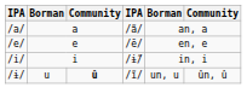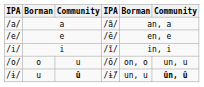/i/ | column 4: /ɨ̃/ -> /ĩ/
+ row: /o/ | o | u | /õ/ | on, o | un, u
/ɨ/ | column 4: /ĩ/ -> /ɨ̃/
/ɨ/ | column 6: normal -> bold
